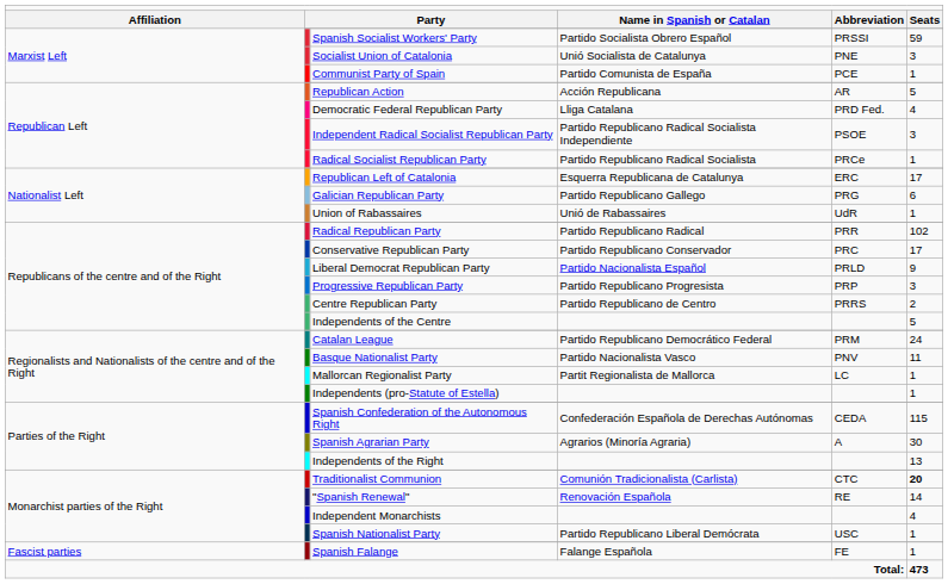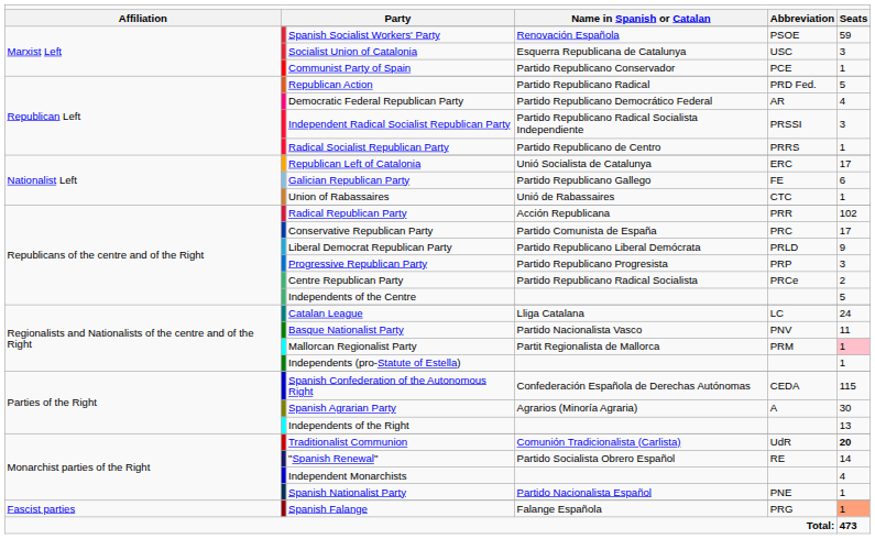Spanish Socialist Workers' Party | column 4: Partido Socialista Obrero Español -> Renovación Española
Spanish Socialist Workers' Party | column 5: PRSSI -> PSOE
Socialist Union of Catalonia | column 4: Unió Socialista de Catalunya -> Esquerra Republicana de Catalunya
Socialist Union of Catalonia | column 5: PNE -> USC
Communist Party of Spain | column 4: Partido Comunista de España -> Partido Republicano Conservador
Republican Action | column 4: Acción Republicana -> Partido Republicano Radical
Republican Action | column 5: AR -> PRD Fed.
Democratic Federal Republican Party | column 4: Lliga Catalana -> Partido Republicano Democrático Federal
Democratic Federal Republican Party | column 5: PRD Fed. -> AR
Independent Radical Socialist Republican Party | column 5: PSOE -> PRSSI
Radical Socialist Republican Party | column 4: Partido Republicano Radical Socialista -> Partido Republicano de Centro
Radical Socialist Republican Party | column 5: PRCe -> PRRS
Republican Left of Catalonia | column 4: Esquerra Republicana de Catalunya -> Unió Socialista de Catalunya
Galician Republican Party | column 5: PRG -> FE
Union of Rabassaires | column 5: UdR -> CTC
Radical Republican Party | column 4: Partido Republicano Radical -> Acción Republicana
Conservative Republican Party | column 4: Partido Republicano Conservador -> Partido Comunista de España
Liberal Democrat Republican Party | column 4: Partido Nacionalista Español -> Partido Republicano Liberal Demócrata
Centre Republican Party | column 4: Partido Republicano de Centro -> Partido Republicano Radical Socialista
Centre Republican Party | column 5: PRRS -> PRCe
Catalan League | column 4: Partido Republicano Democrático Federal -> Lliga Catalana
Catalan League | column 5: PRM -> LC
Mallorcan Regionalist Party | column 5: LC -> PRM
Mallorcan Regionalist Party | column 6: no background -> pink background
Traditionalist Communion | column 5: CTC -> UdR
"Spanish Renewal" | column 4: Renovación Española -> Partido Socialista Obrero Español
Spanish Nationalist Party | column 4: Partido Republicano Liberal Demócrata -> Partido Nacionalista Español
Spanish Nationalist Party | column 5: USC -> PNE
Spanish Falange | column 5: FE -> PRG
Spanish Falange | column 6: no background -> lightsalmon background
